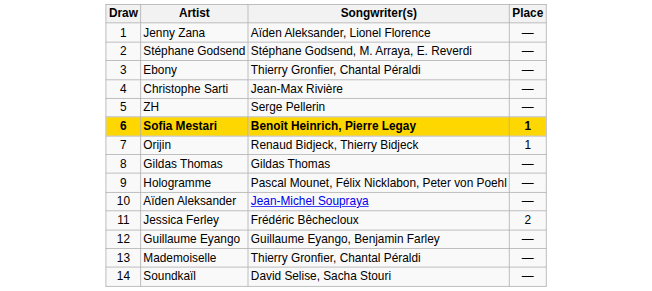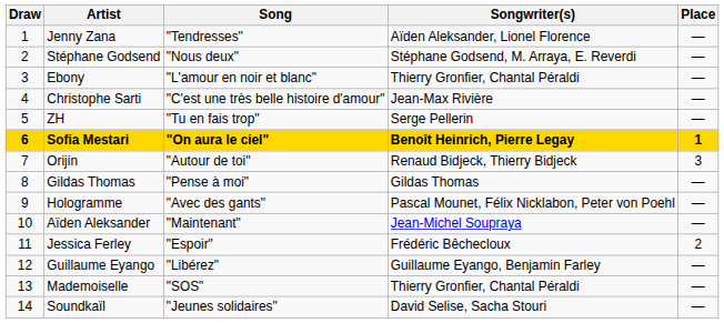+ column: Song | "Tendresses" | "Nous deux" | "L'amour en noir et blanc" | "C'est une très belle histoire d'amour" | "Tu en fais trop" | "On aura le ciel" | "Autour de toi" | "Pense à moi" | "Avec des gants" | "Maintenant" | "Espoir" | "Libérez" | "SOS" | "Jeunes solidaires"
Orijin | Place: 1 -> 3
